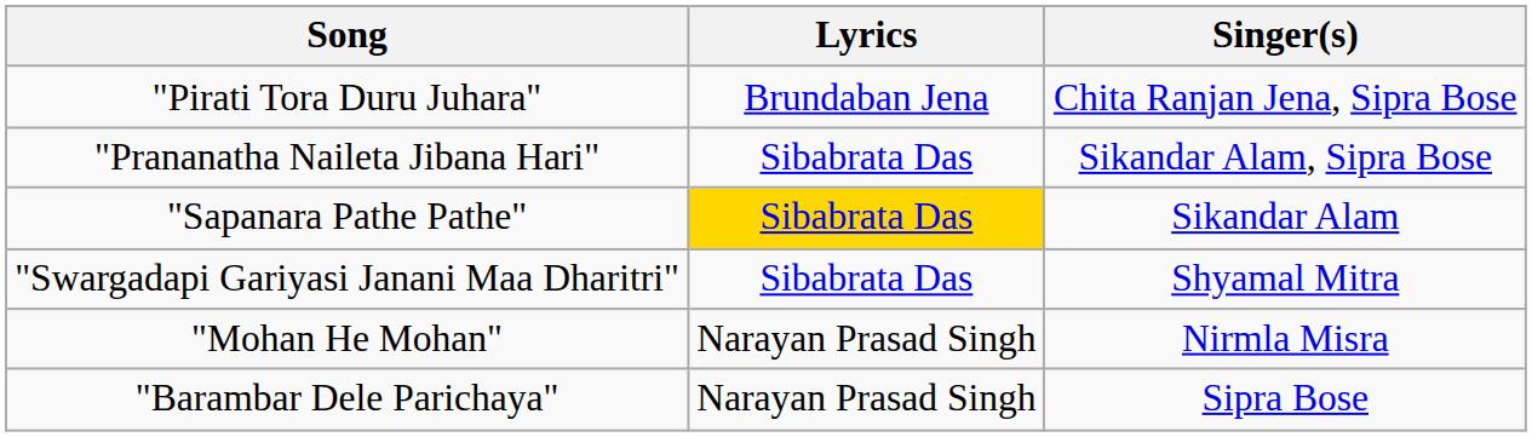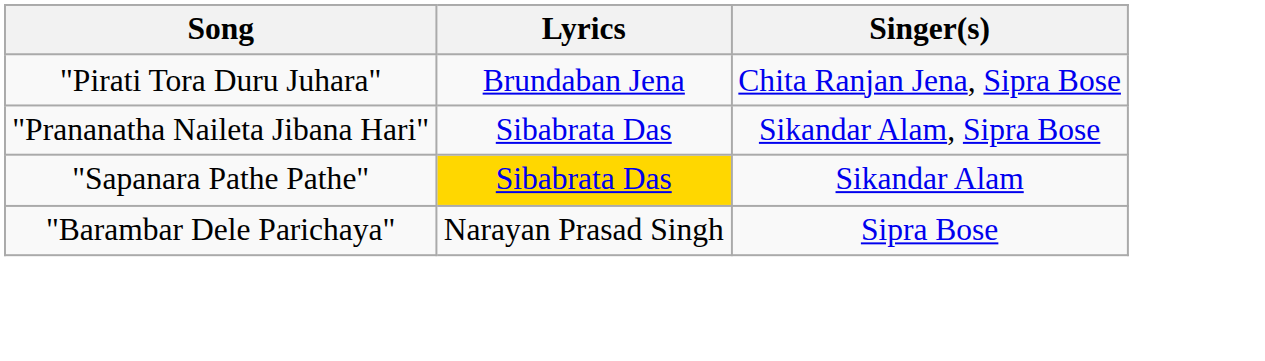- row: "Swargadapi Gariyasi Janani Maa Dharitri" | Sibabrata Das | Shyamal Mitra
- row: "Mohan He Mohan" | Narayan Prasad Singh | Nirmla Misra
